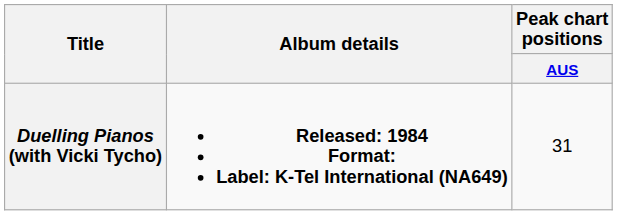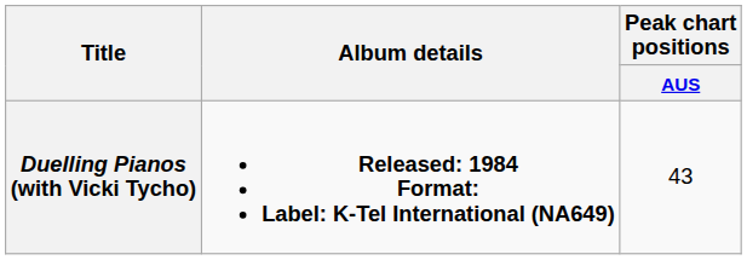Duelling Pianos (with Vicki Tycho) | Peak chart positions / AUS: 31 -> 43
